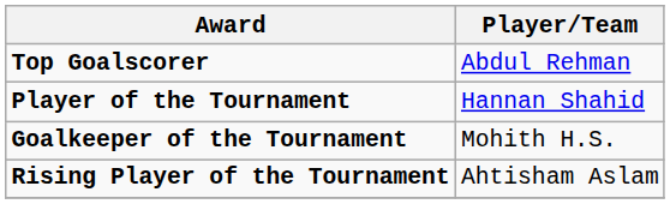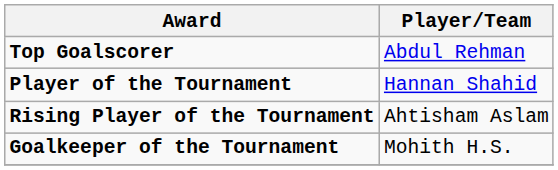rows swapped: Goalkeeper of the Tournament <-> Rising Player of the Tournament
